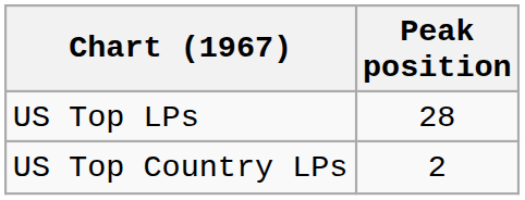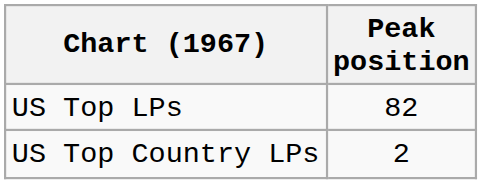US Top LPs | Peak position: 28 -> 82
